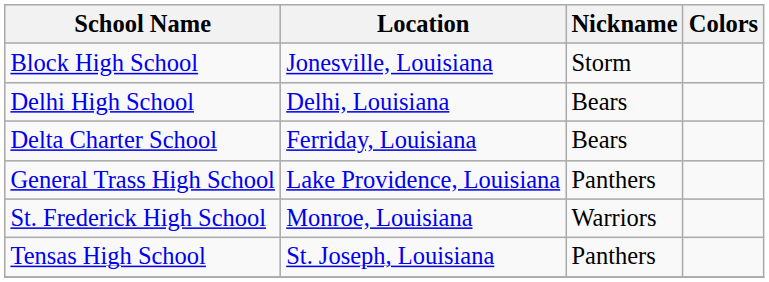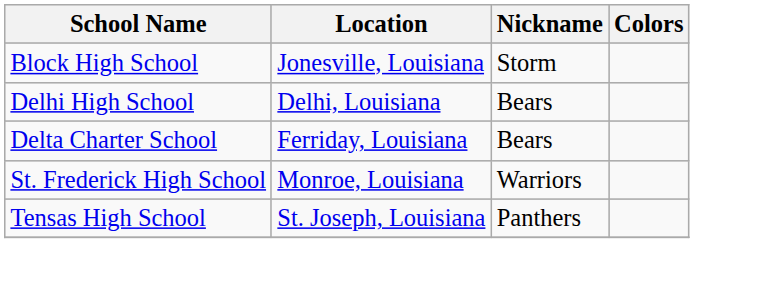- row: General Trass High School | Lake Providence, Louisiana | Panthers
